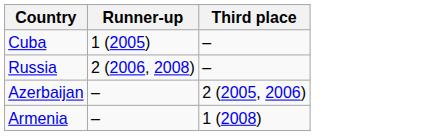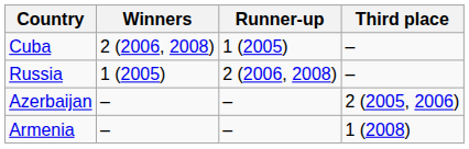+ column: Winners | 2 (2006, 2008) | 1 (2005) | – | –
